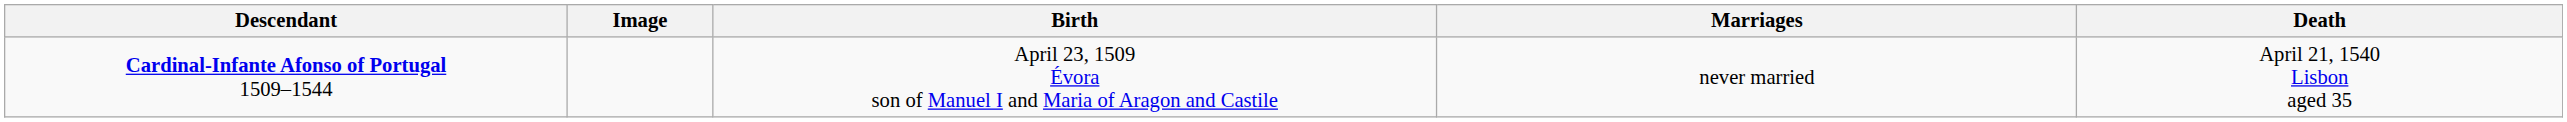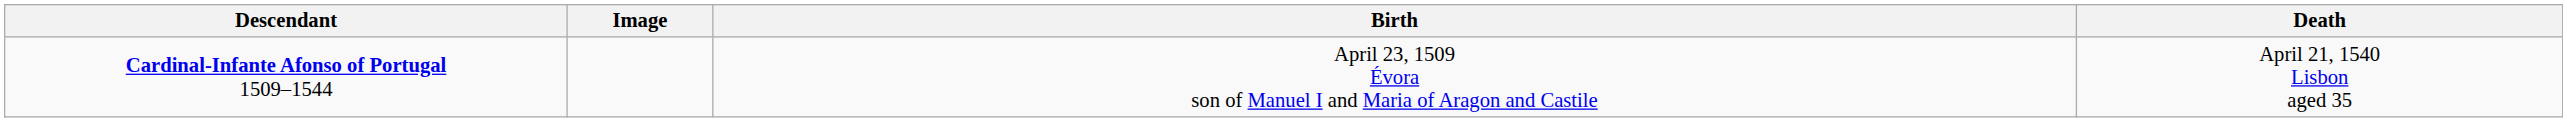- column: Marriages | never married
